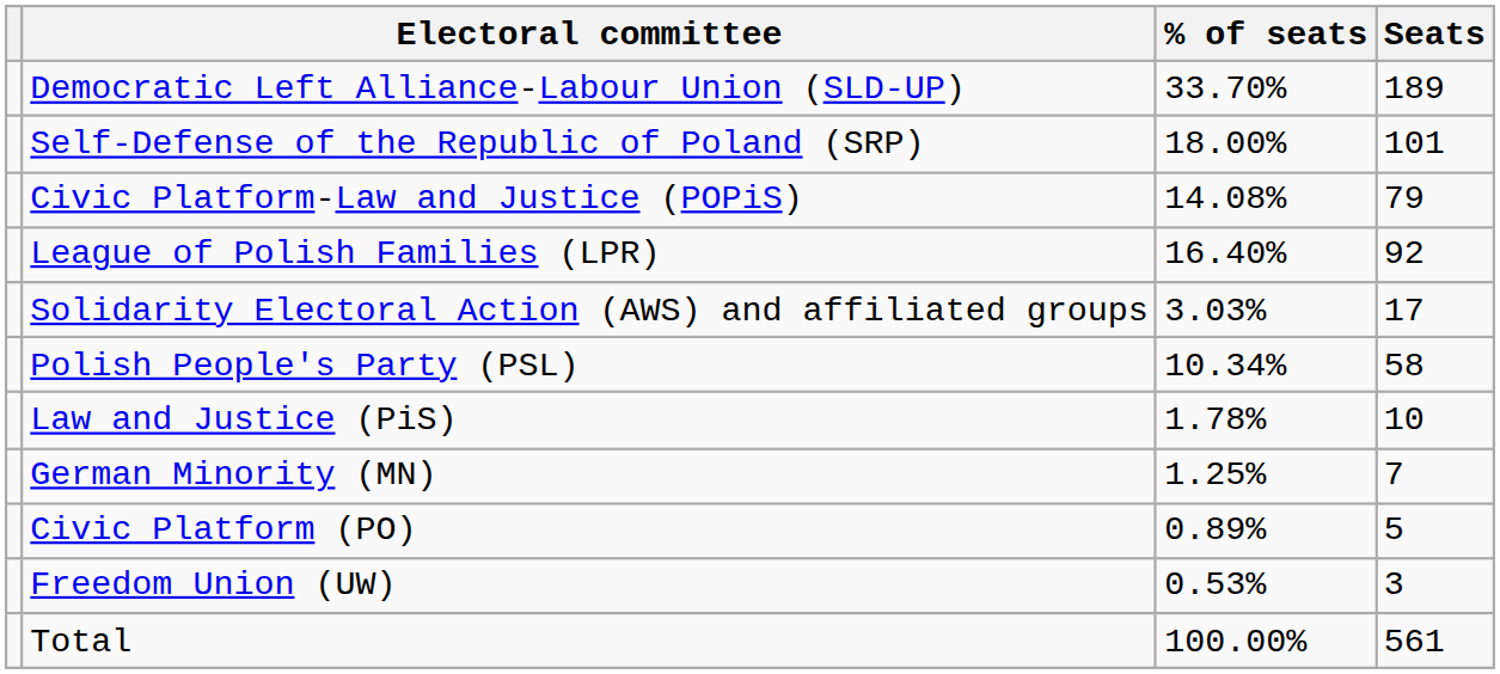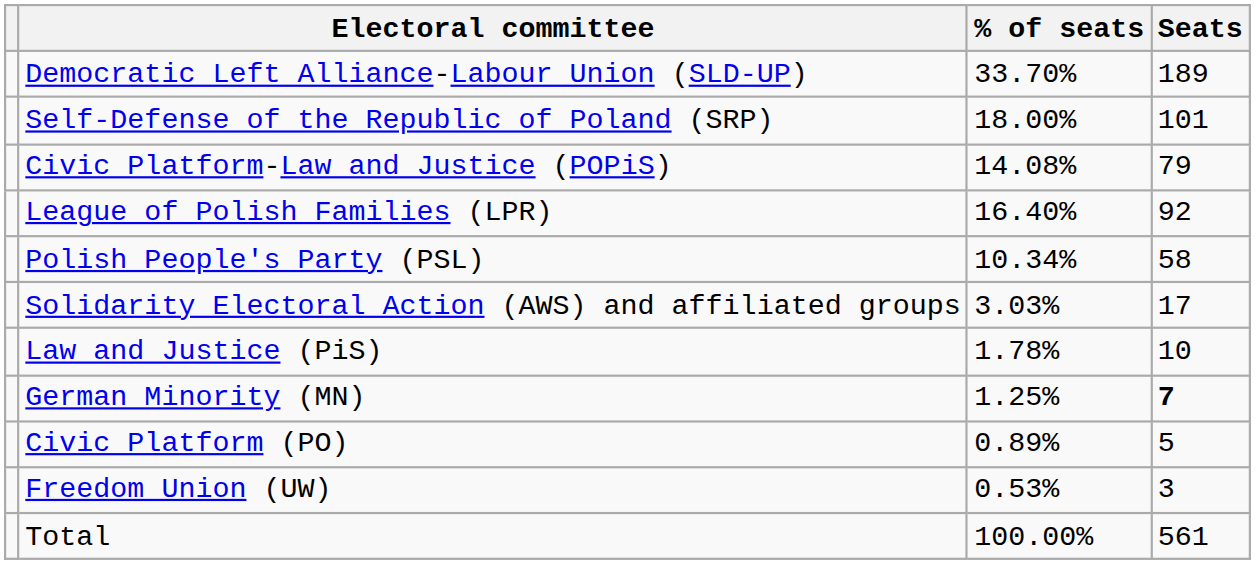rows swapped: Polish People's Party (PSL) <-> Solidarity Electoral Action (AWS) and affiliated groups
German Minority (MN) | Seats: normal -> bold
